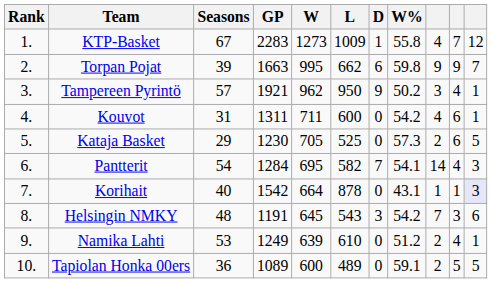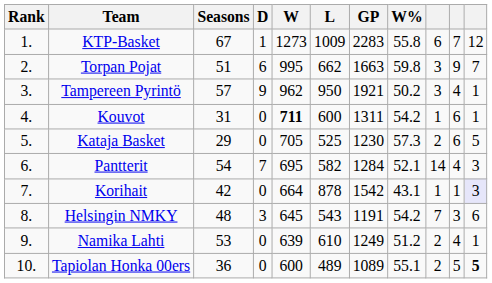columns swapped: GP <-> D
KTP-Basket | column 9: 4 -> 6
Torpan Pojat | Seasons: 39 -> 51
Torpan Pojat | column 9: 9 -> 3
Kouvot | W: normal -> bold
Kouvot | column 9: 4 -> 1
Pantterit | W%: 54.1 -> 52.1
Korihait | Seasons: 40 -> 42
Tapiolan Honka 00ers | W%: 59.1 -> 55.1
Tapiolan Honka 00ers | column 11: normal -> bold
